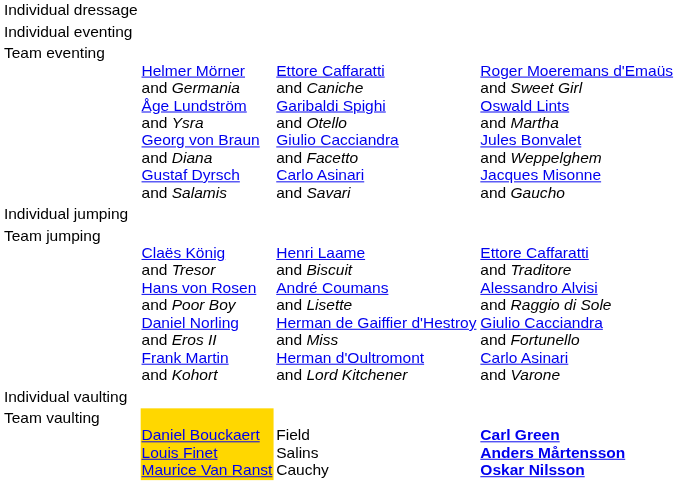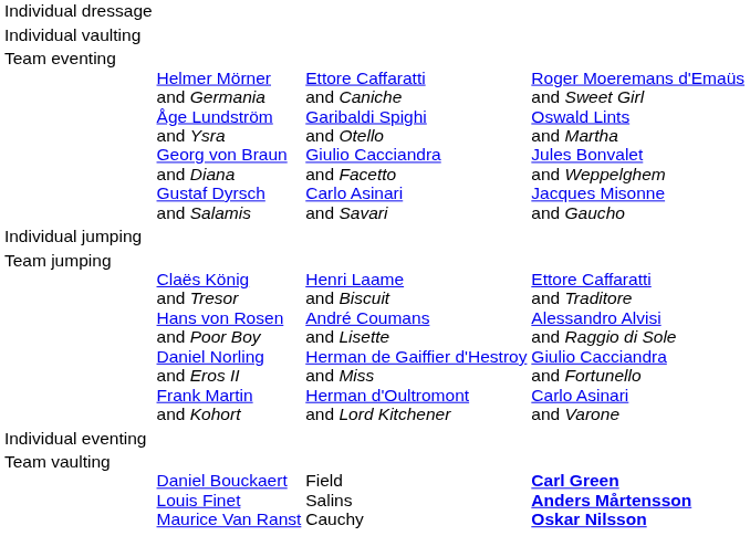rows swapped: Individual eventing <-> Individual vaulting
Team vaulting | column 2: gold background -> no background
